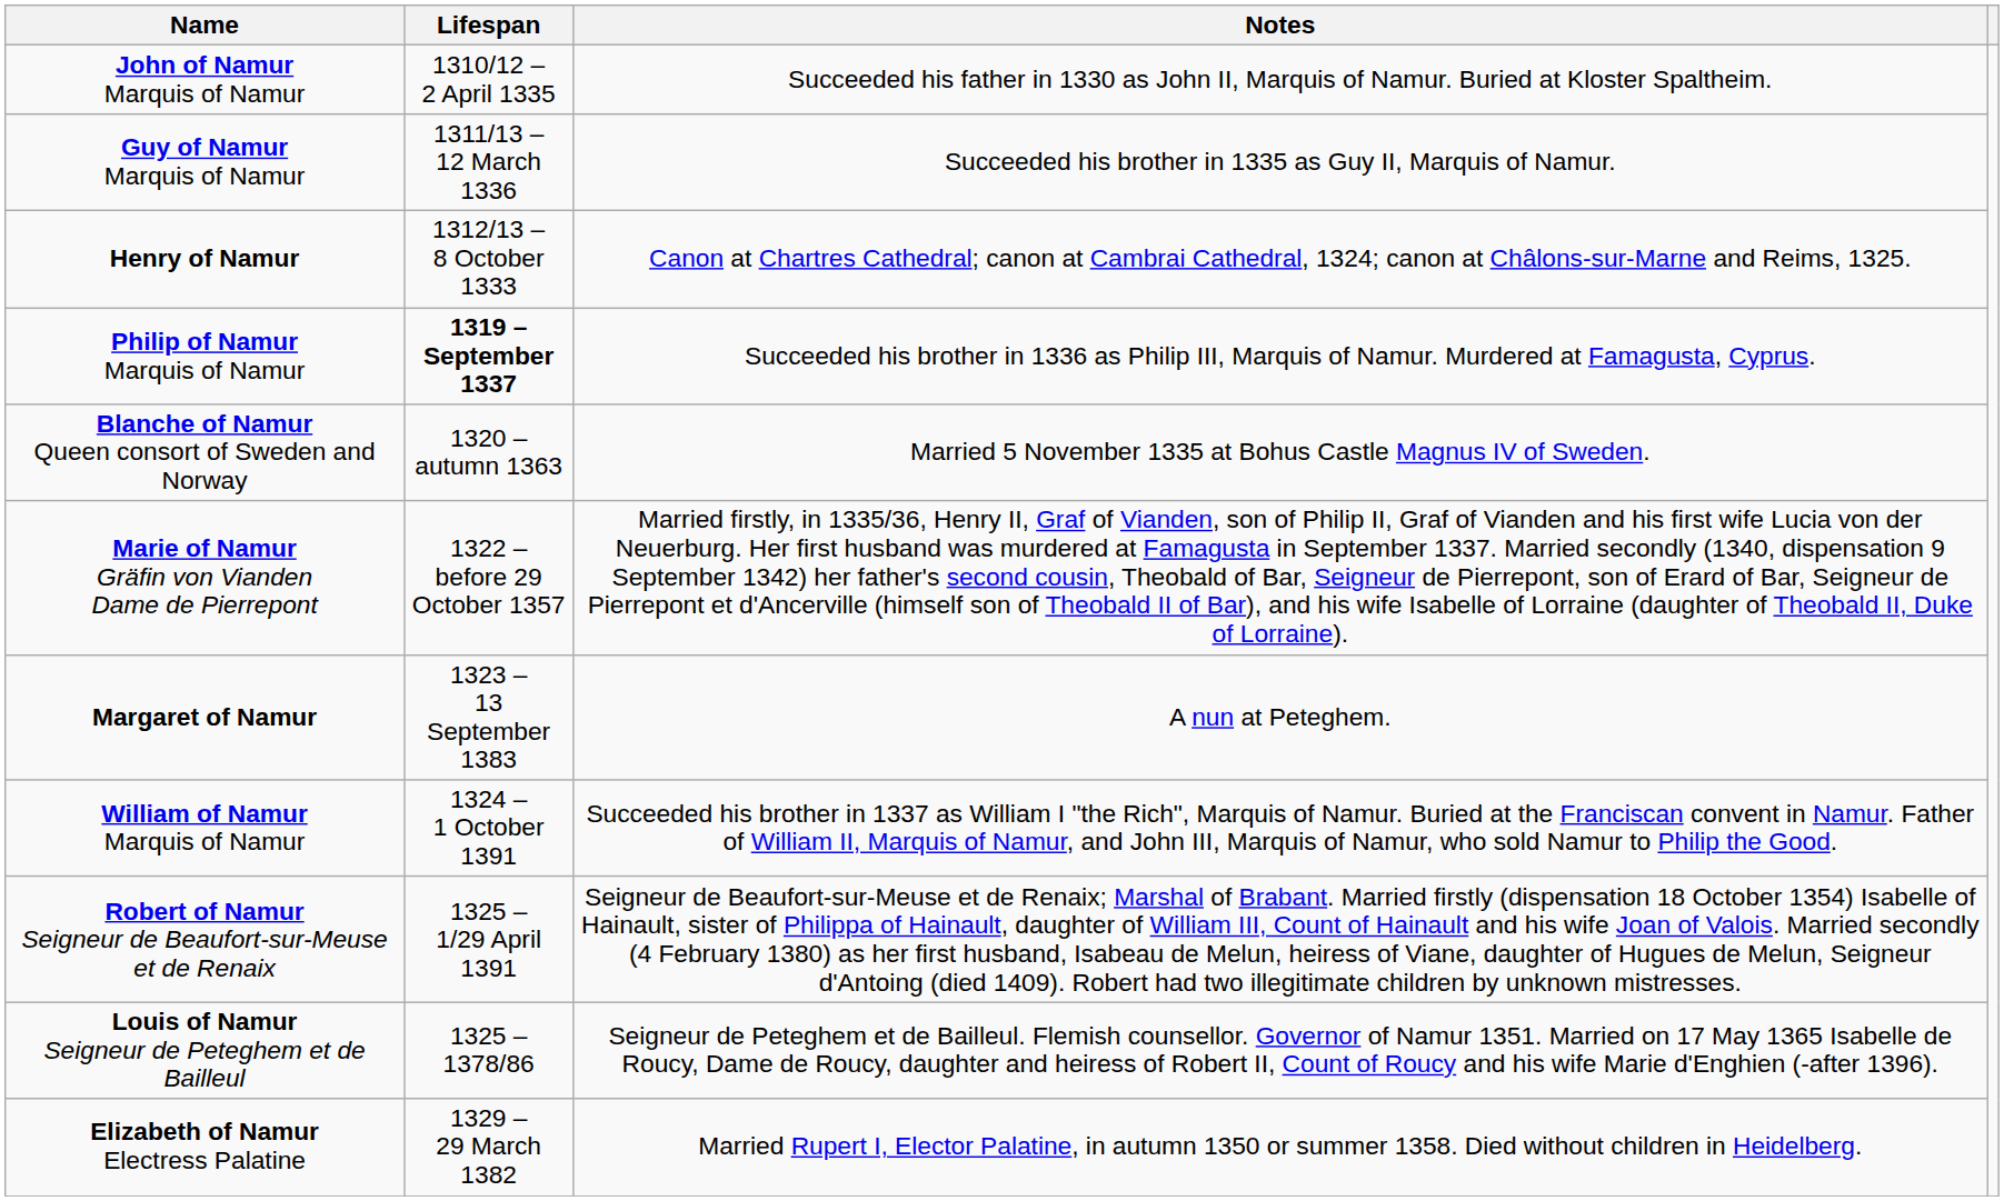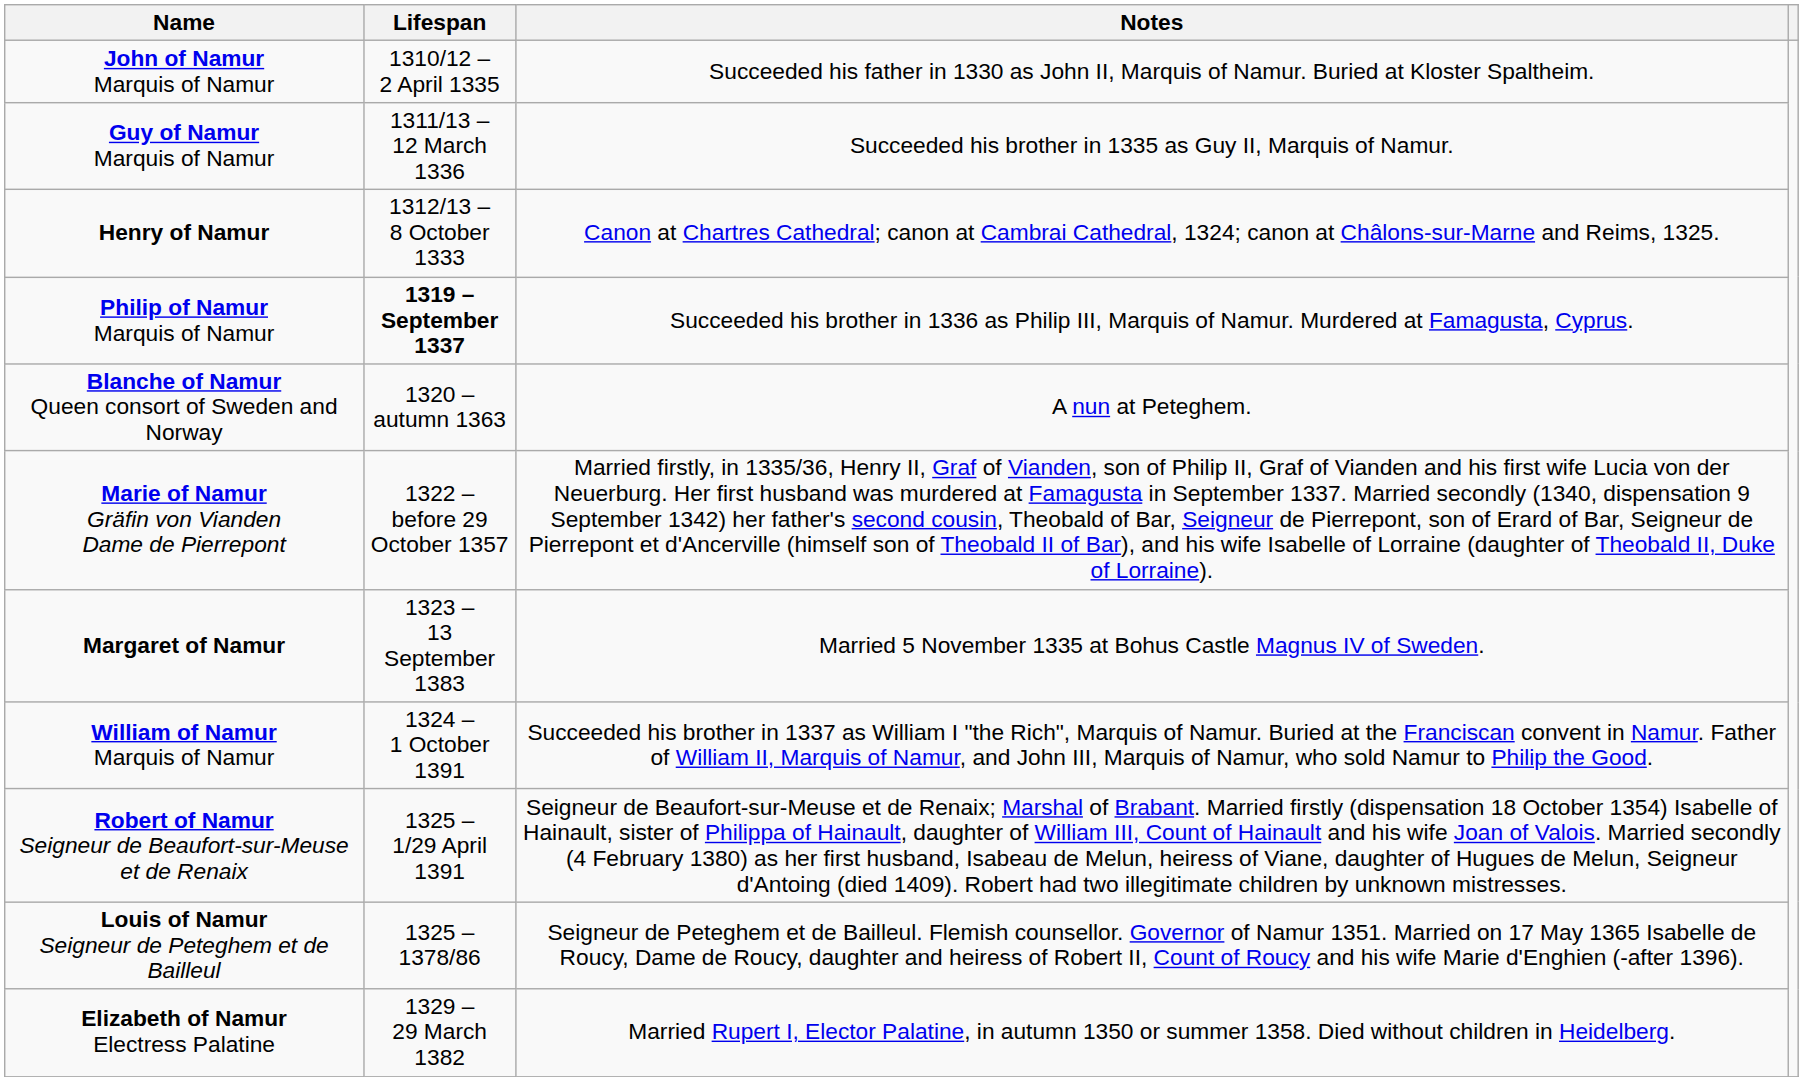Blanche of Namur Queen consort of Sweden and Norway | Notes: Married 5 November 1335 at Bohus Castle Magnus IV of Sweden. -> A nun at Peteghem.
Margaret of Namur | Notes: A nun at Peteghem. -> Married 5 November 1335 at Bohus Castle Magnus IV of Sweden.
